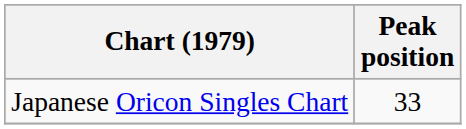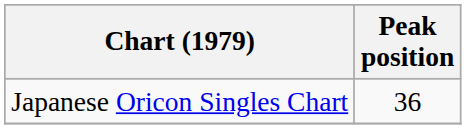Japanese Oricon Singles Chart | Peak position: 33 -> 36
